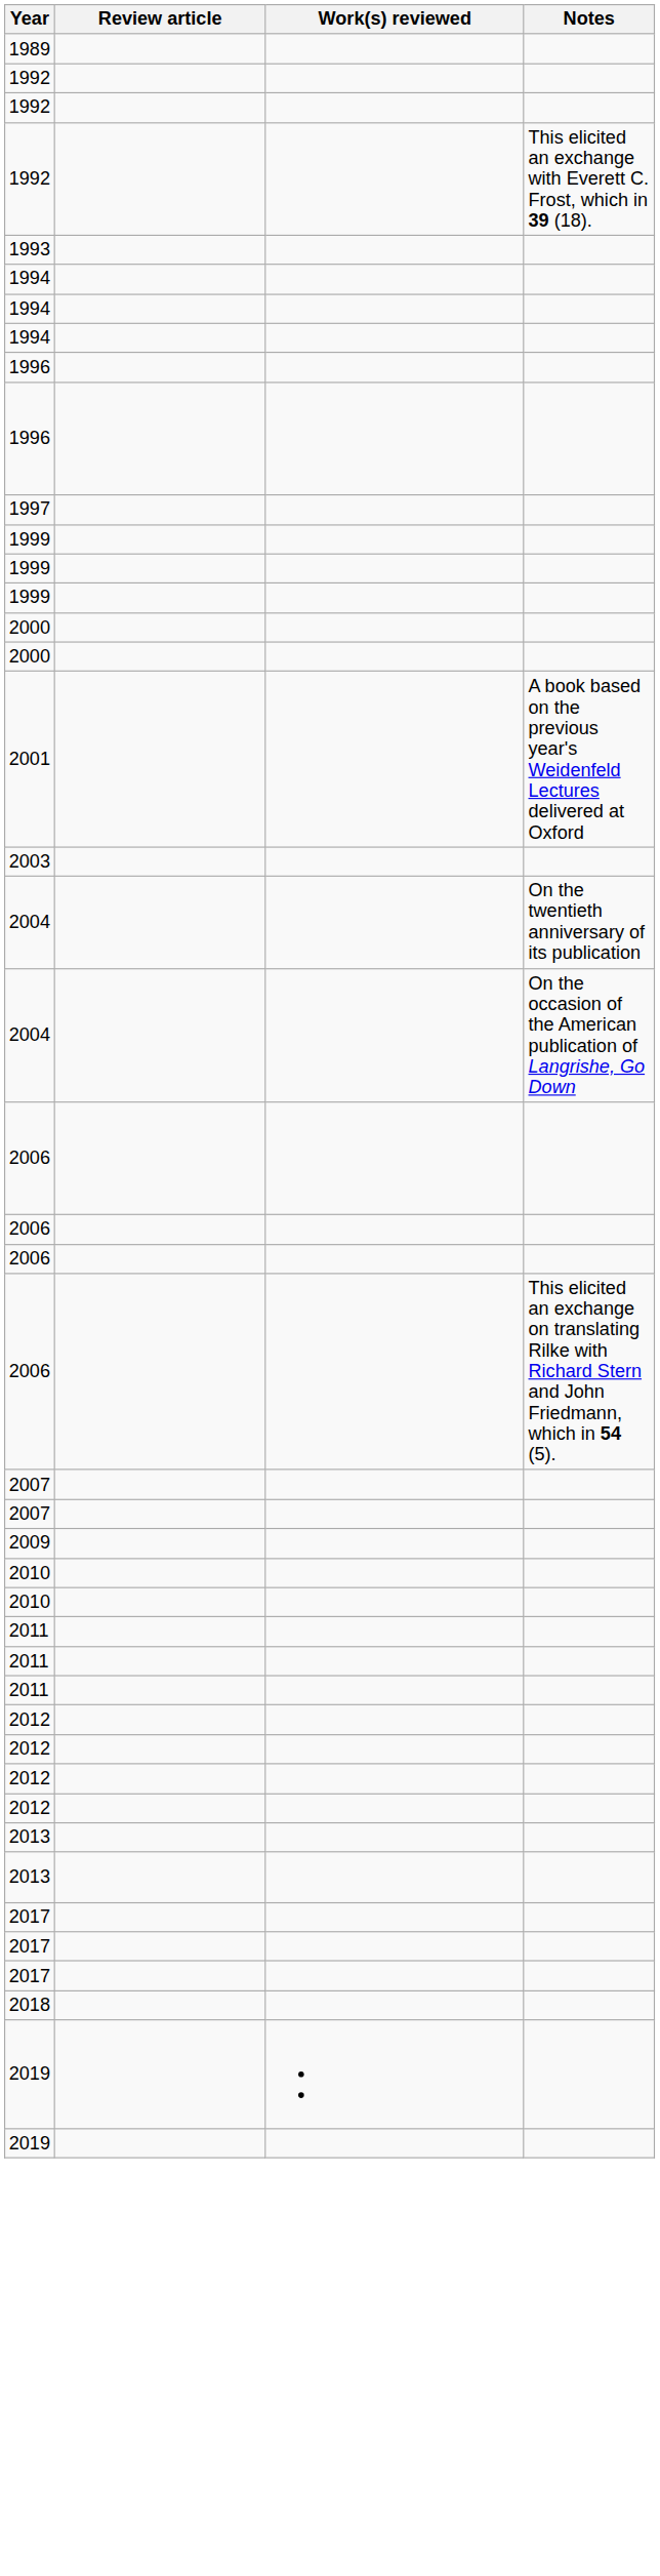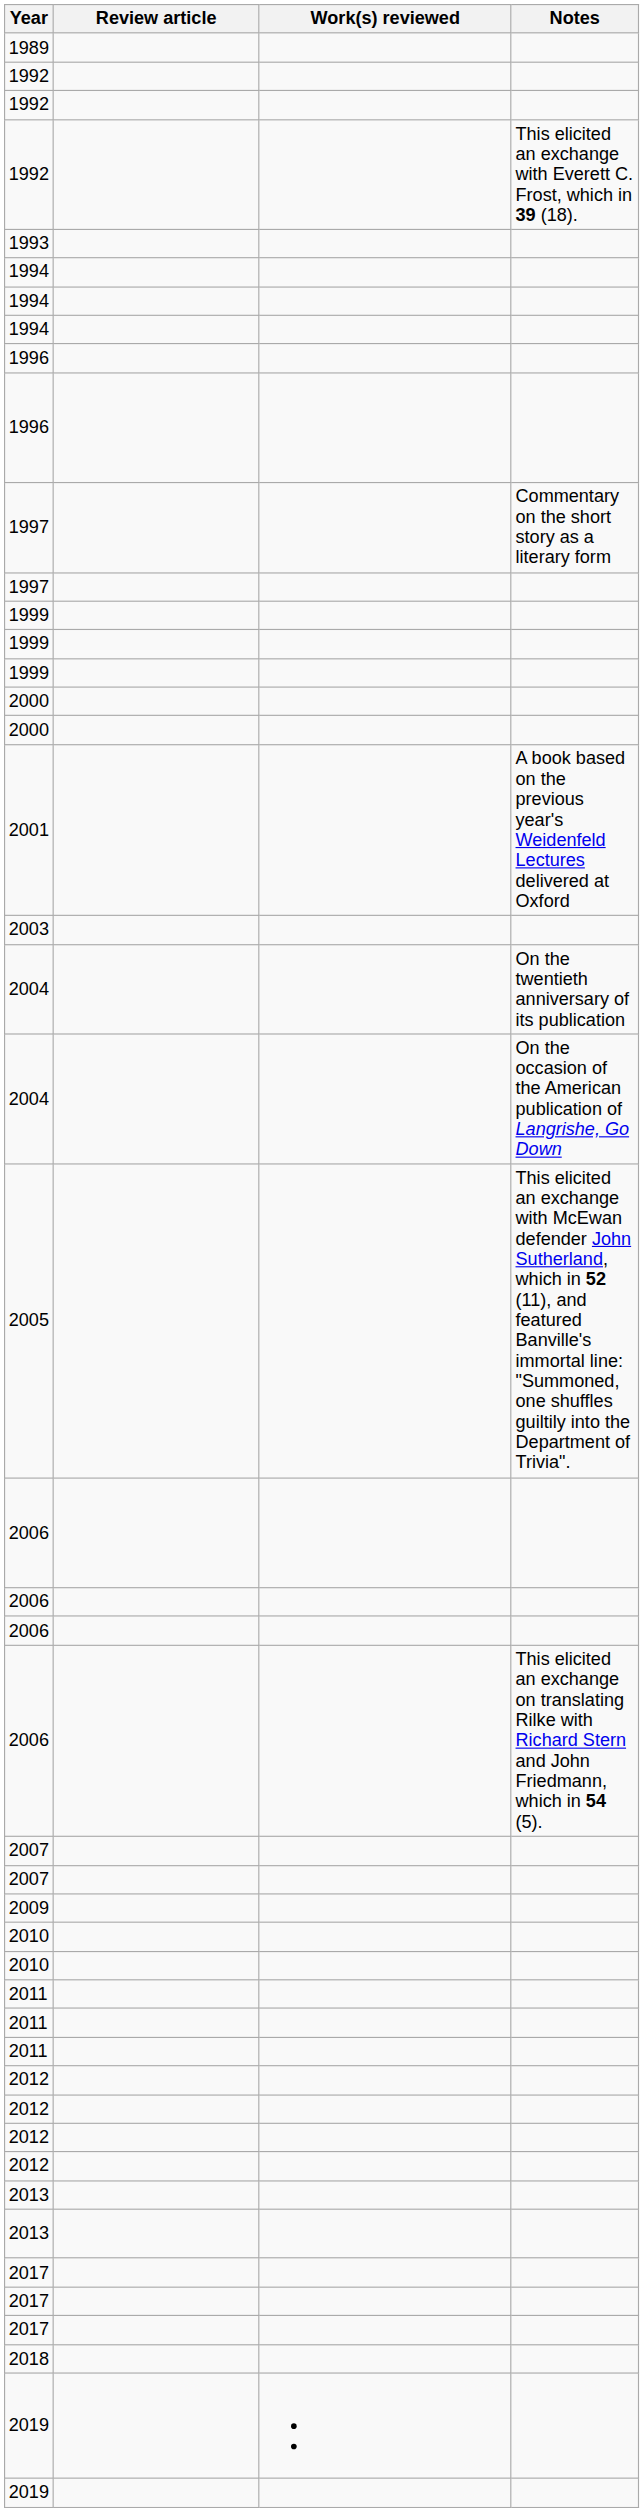+ row: 1997 | Commentary on the short story as a literary form
+ row: 2005 | This elicited an exchange with McEwan defender John Sutherland, which in 52 (11), and featured Banville's immortal line: "Summoned, one shuffles guiltily into the Department of Trivia".
